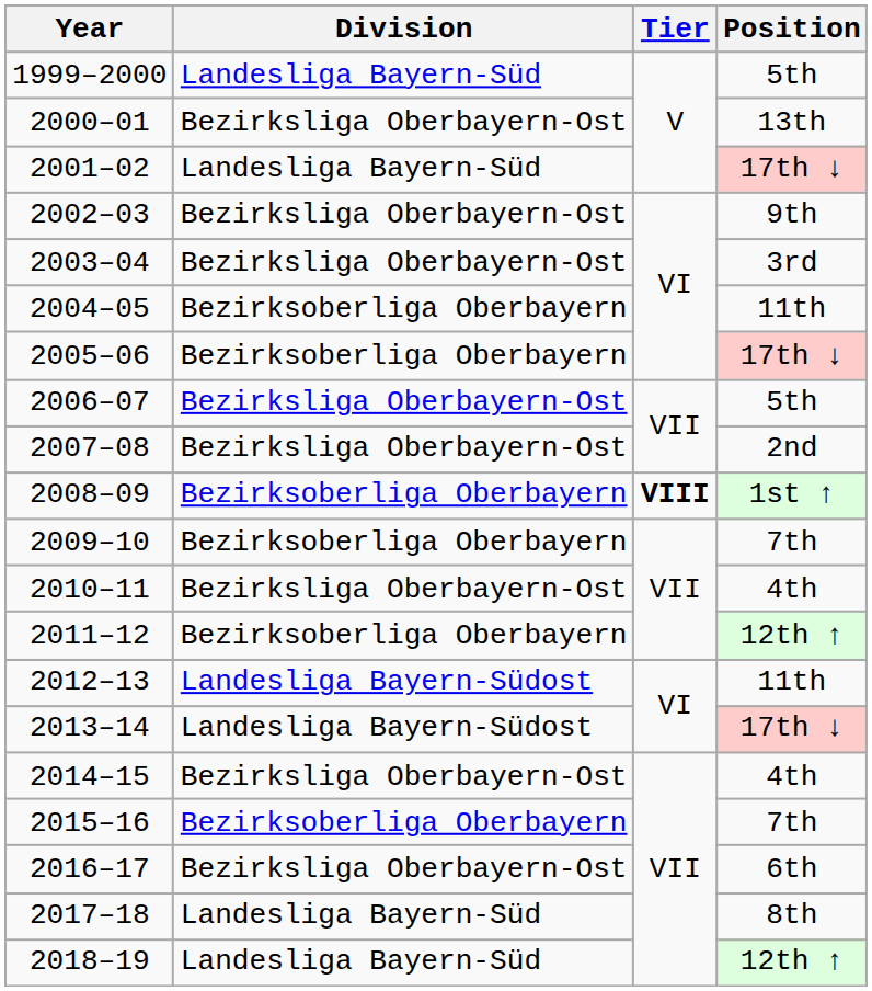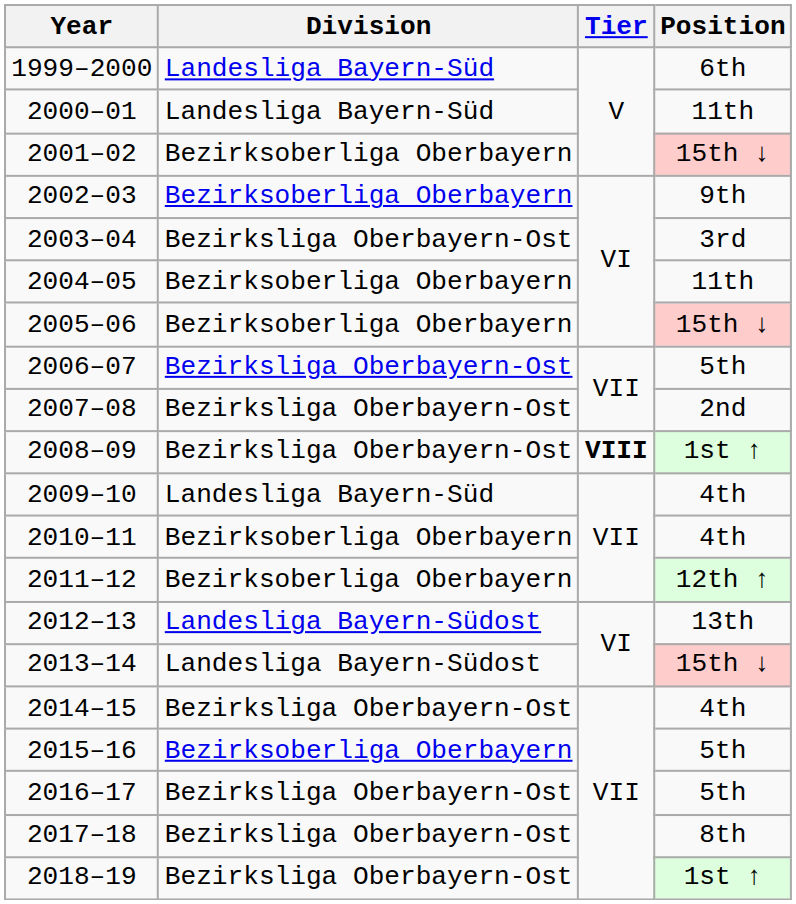1999–2000 | Position: 5th -> 6th
2000–01 | Division: Bezirksliga Oberbayern-Ost -> Landesliga Bayern-Süd
2000–01 | Position: 13th -> 11th
2001–02 | Division: Landesliga Bayern-Süd -> Bezirksoberliga Oberbayern
2001–02 | Position: 17th ↓ -> 15th ↓
2002–03 | Division: Bezirksliga Oberbayern-Ost -> Bezirksoberliga Oberbayern
2005–06 | Position: 17th ↓ -> 15th ↓
2008–09 | Division: Bezirksoberliga Oberbayern -> Bezirksliga Oberbayern-Ost
2009–10 | Division: Bezirksoberliga Oberbayern -> Landesliga Bayern-Süd
2009–10 | Position: 7th -> 4th
2010–11 | Division: Bezirksliga Oberbayern-Ost -> Bezirksoberliga Oberbayern
2012–13 | Position: 11th -> 13th
2013–14 | Position: 17th ↓ -> 15th ↓
2015–16 | Position: 7th -> 5th
2016–17 | Position: 6th -> 5th
2017–18 | Division: Landesliga Bayern-Süd -> Bezirksliga Oberbayern-Ost
2018–19 | Division: Landesliga Bayern-Süd -> Bezirksliga Oberbayern-Ost
2018–19 | Position: 12th ↑ -> 1st ↑
